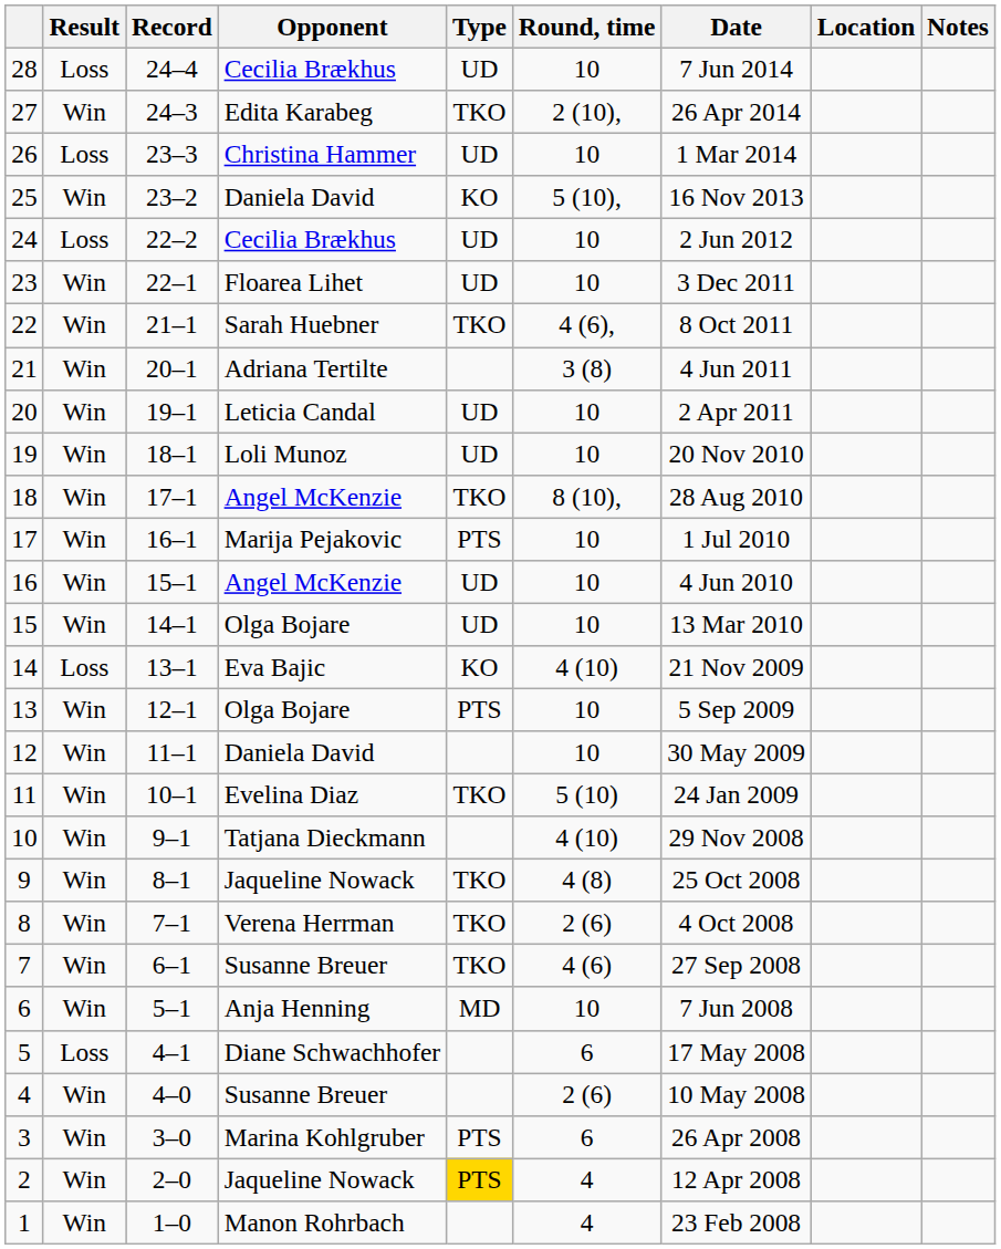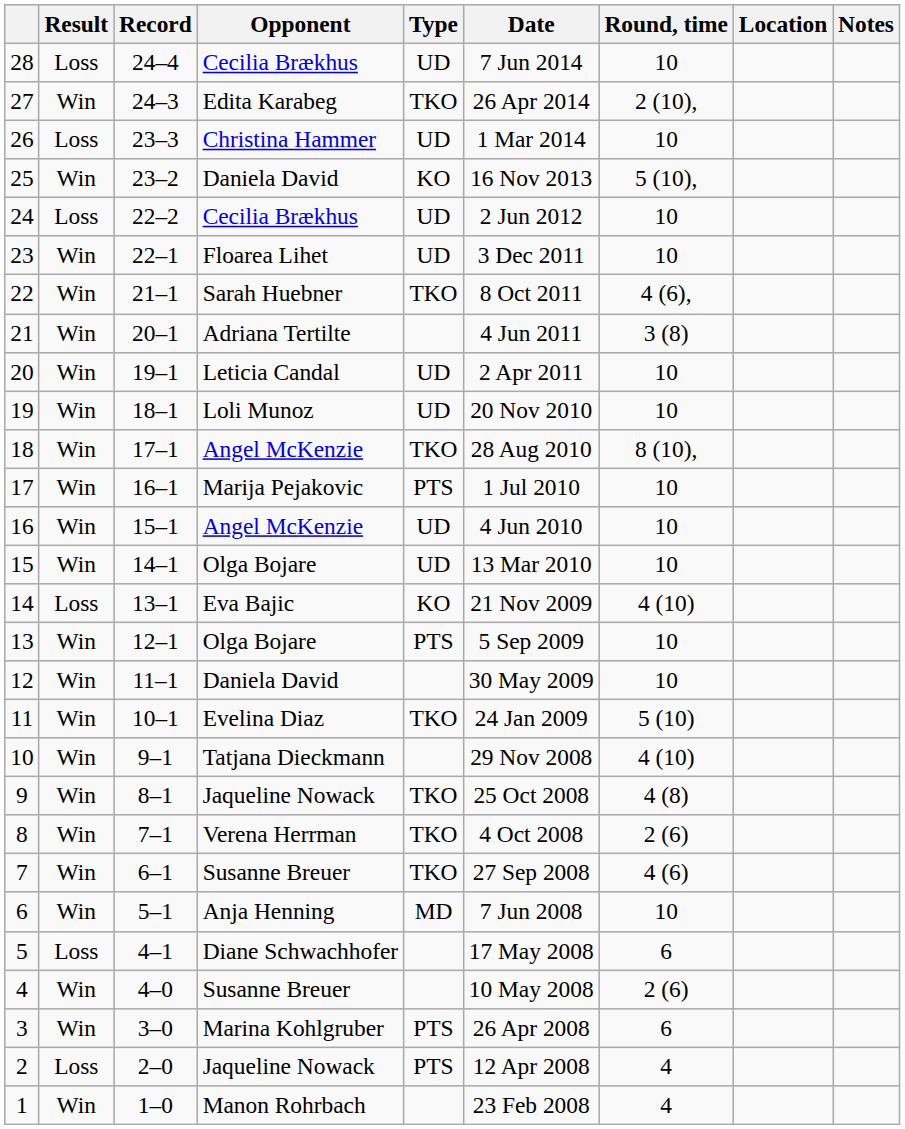columns swapped: Round, time <-> Date
2 | Result: Win -> Loss
2 | Type: gold background -> no background
